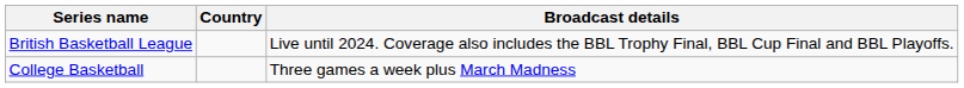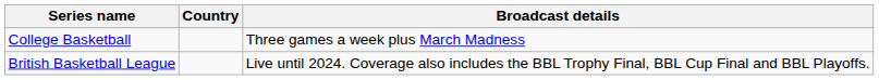rows swapped: British Basketball League <-> College Basketball
